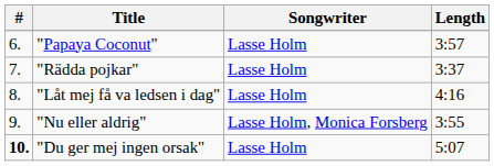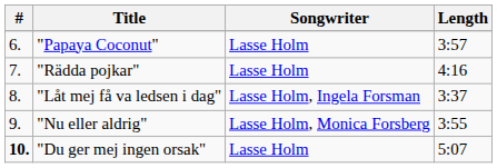"Rädda pojkar" | Length: 3:37 -> 4:16
"Låt mej få va ledsen i dag" | Songwriter: Lasse Holm -> Lasse Holm, Ingela Forsman
"Låt mej få va ledsen i dag" | Length: 4:16 -> 3:37
